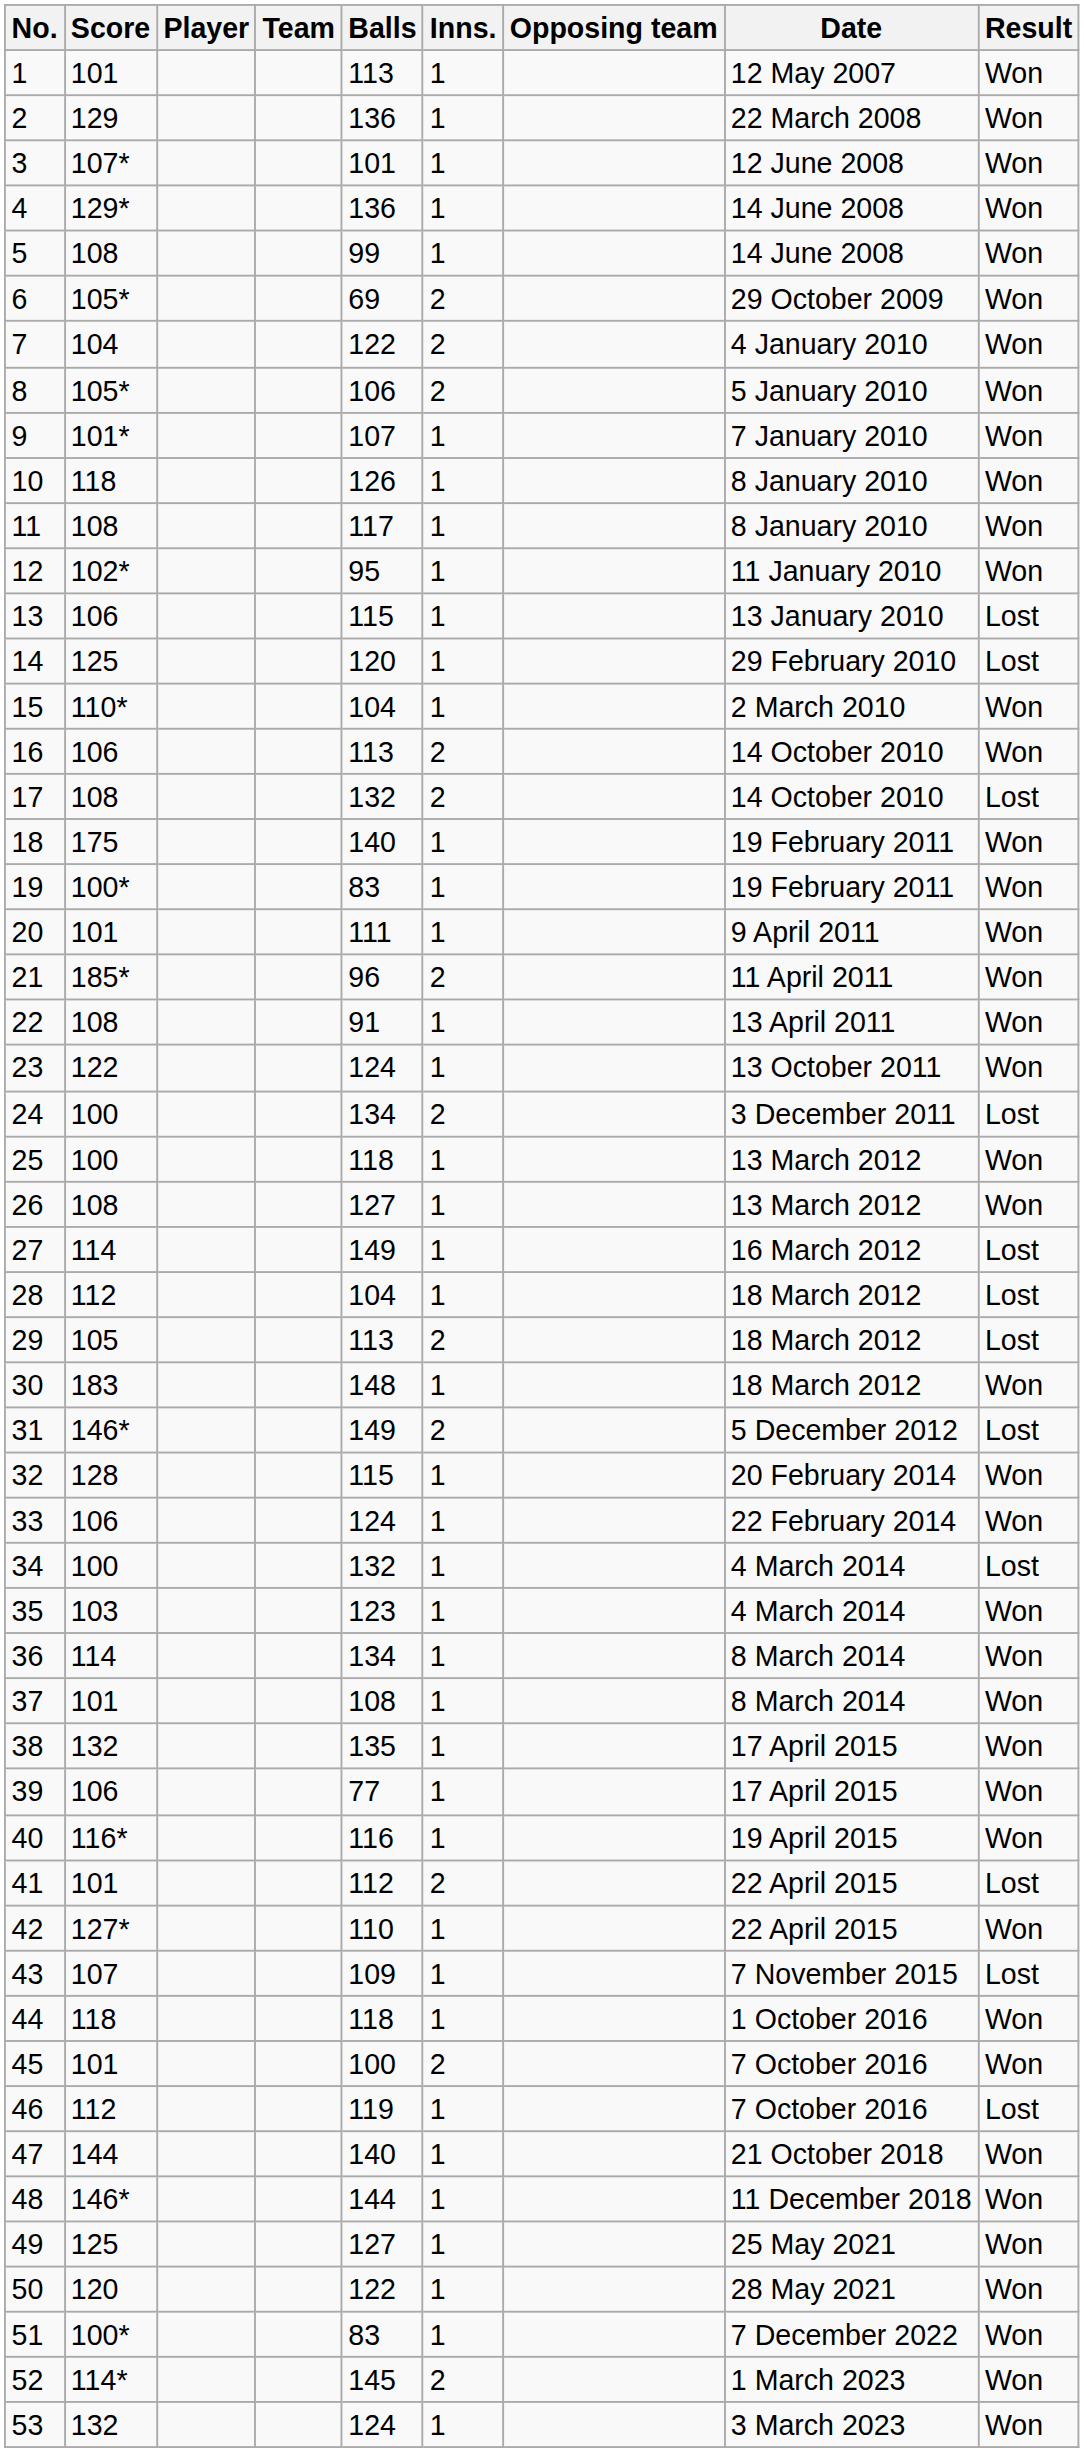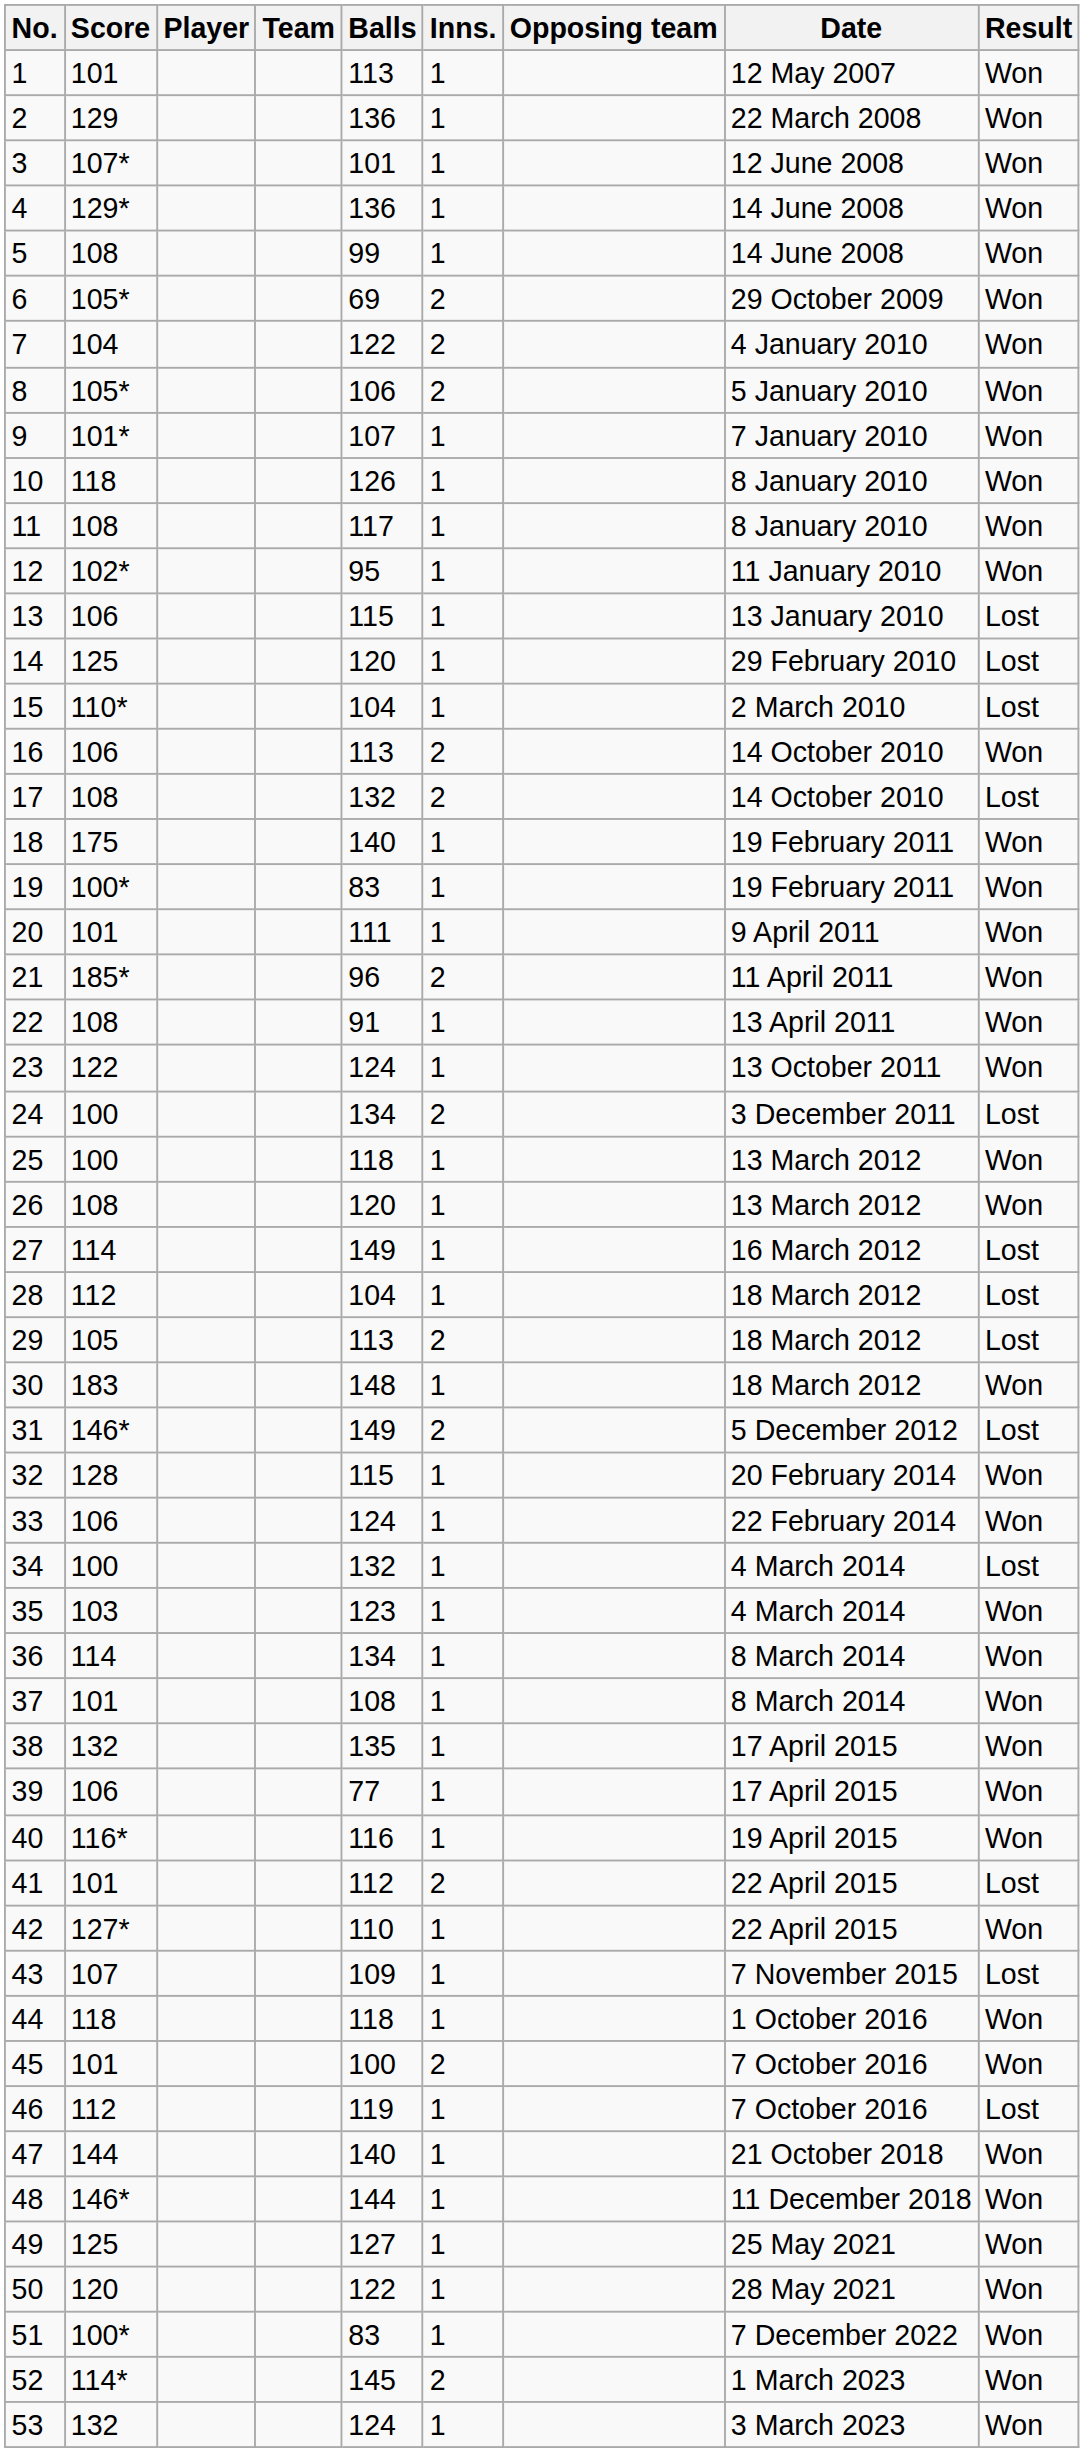15 | Result: Won -> Lost
26 | Balls: 127 -> 120
